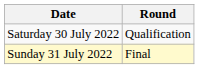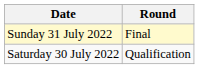rows swapped: Saturday 30 July 2022 <-> Sunday 31 July 2022
